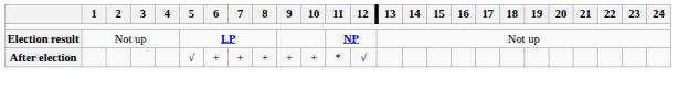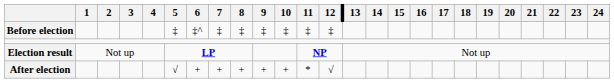+ row: Before election | ‡ | ‡^ | ‡ | ‡ | ‡ | ‡ | ‡ | ‡
